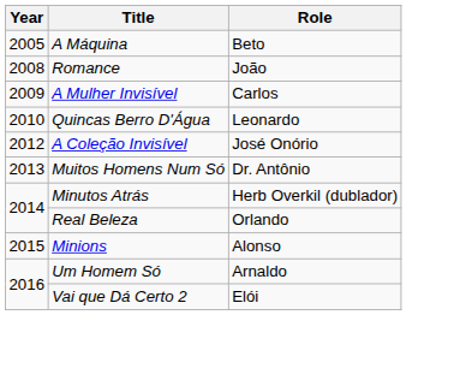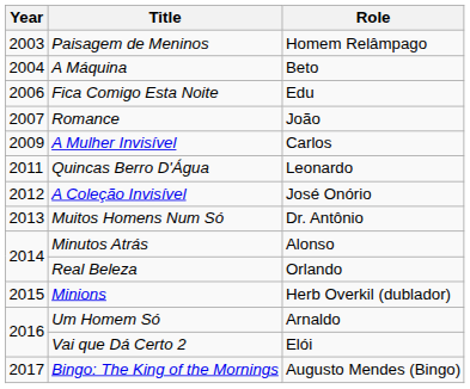+ row: 2003 | Paisagem de Meninos | Homem Relâmpago
A Máquina | Year: 2005 -> 2004
+ row: 2006 | Fica Comigo Esta Noite | Edu
Romance | Year: 2008 -> 2007
Quincas Berro D'Água | Year: 2010 -> 2011
Minutos Atrás | Role: Herb Overkil (dublador) -> Alonso
Minions | Role: Alonso -> Herb Overkil (dublador)
+ row: 2017 | Bingo: The King of the Mornings | Augusto Mendes (Bingo)
